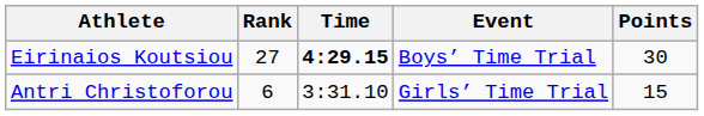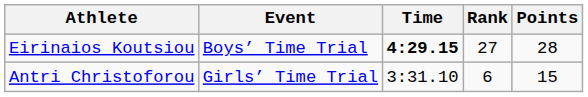columns swapped: Event <-> Rank
Eirinaios Koutsiou | Points: 30 -> 28
